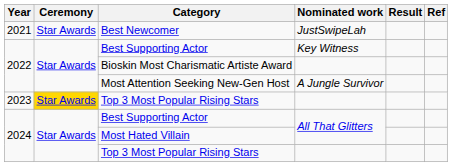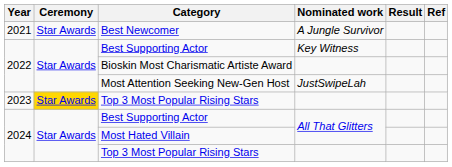Best Newcomer | Nominated work: JustSwipeLah -> A Jungle Survivor
Most Attention Seeking New-Gen Host | Nominated work: A Jungle Survivor -> JustSwipeLah
